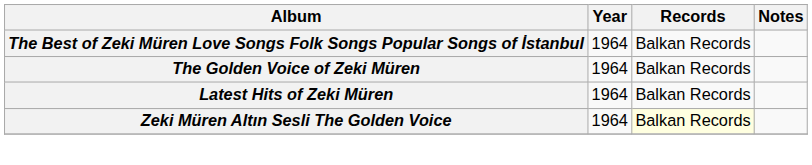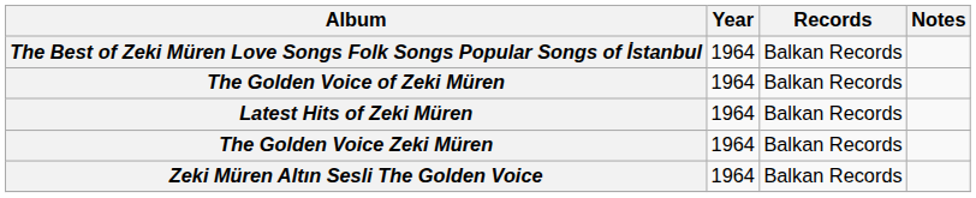+ row: The Golden Voice Zeki Müren | 1964 | Balkan Records
Zeki Müren Altın Sesli The Golden Voice | Records: lightyellow background -> no background
